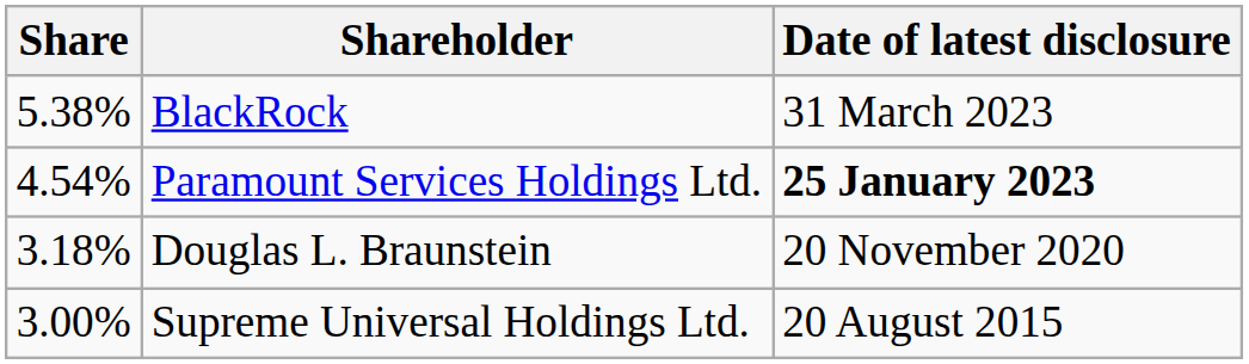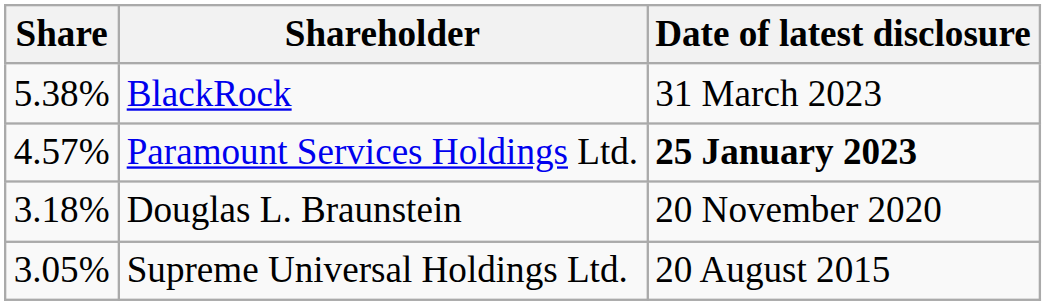Paramount Services Holdings Ltd. | Share: 4.54% -> 4.57%
Supreme Universal Holdings Ltd. | Share: 3.00% -> 3.05%
